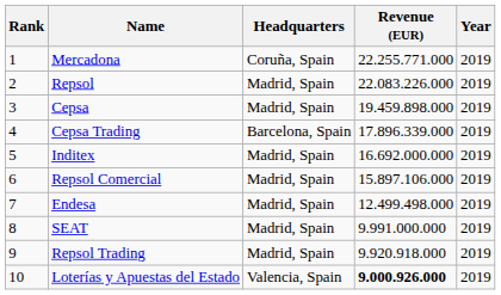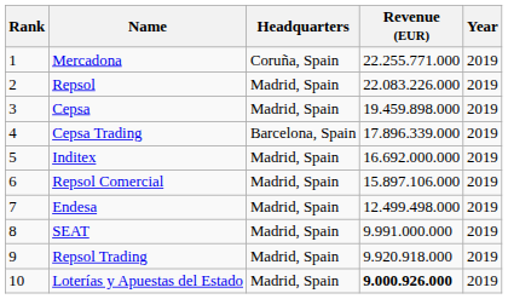Loterías y Apuestas del Estado | Headquarters: Valencia, Spain -> Madrid, Spain
